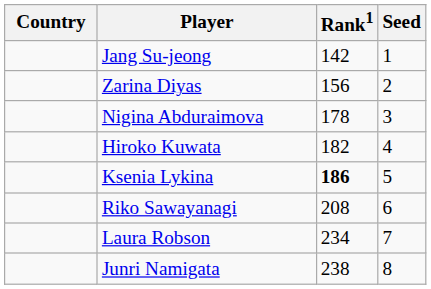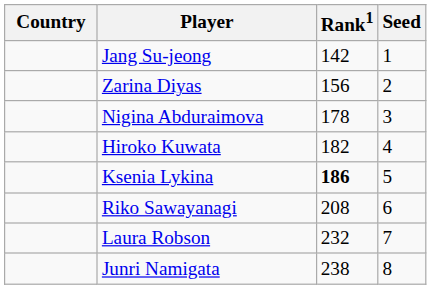Laura Robson | Rank1: 234 -> 232
